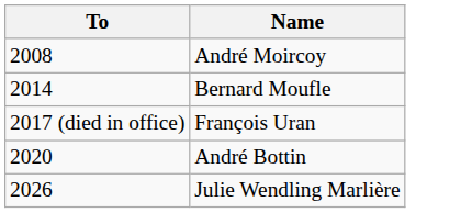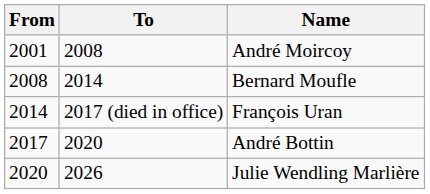+ column: From | 2001 | 2008 | 2014 | 2017 | 2020
